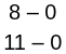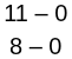rows swapped: 11 – 0 <-> 8 – 0
